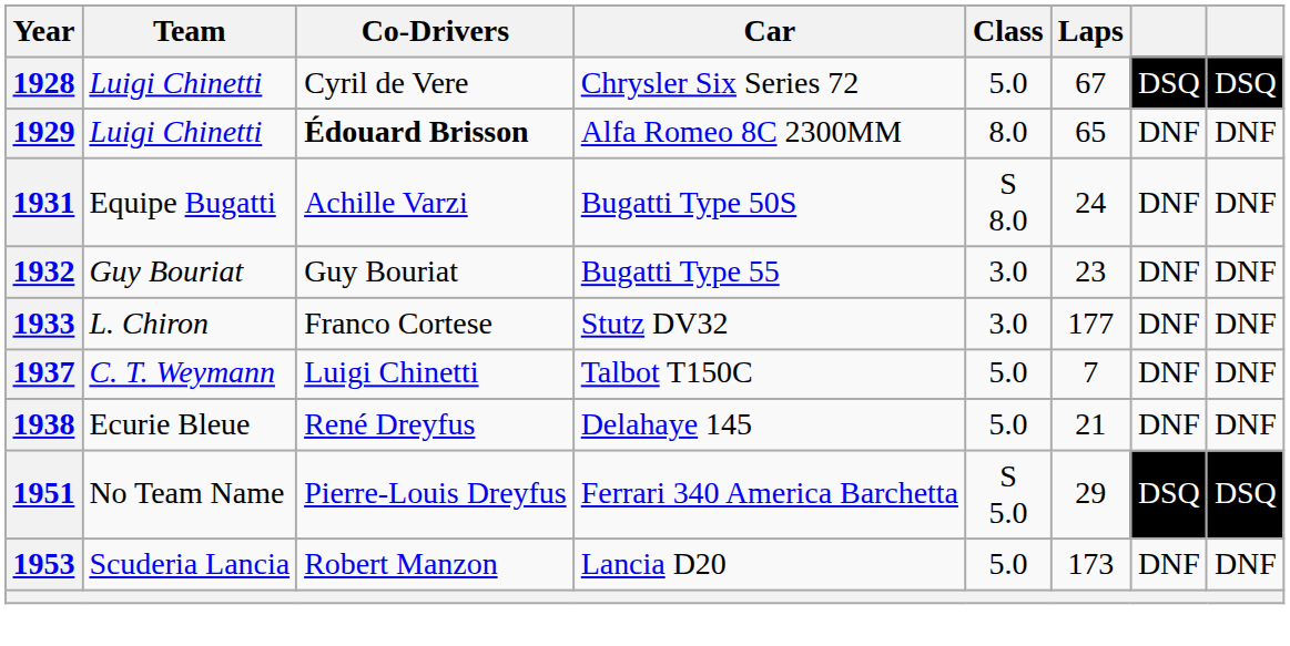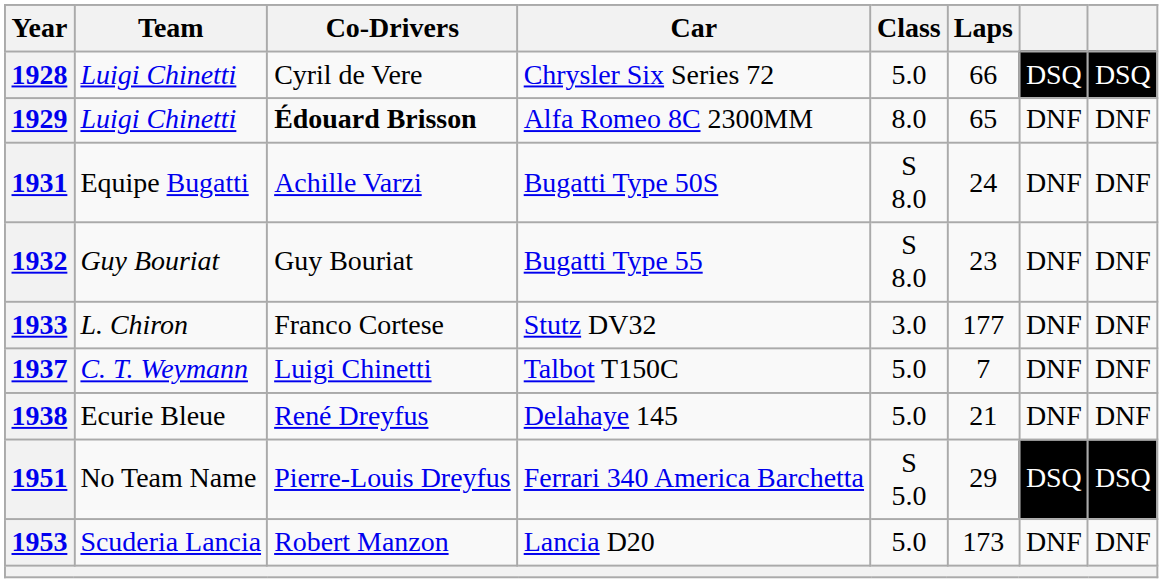1928 | Laps: 67 -> 66
1932 | Class: 3.0 -> S 8.0
